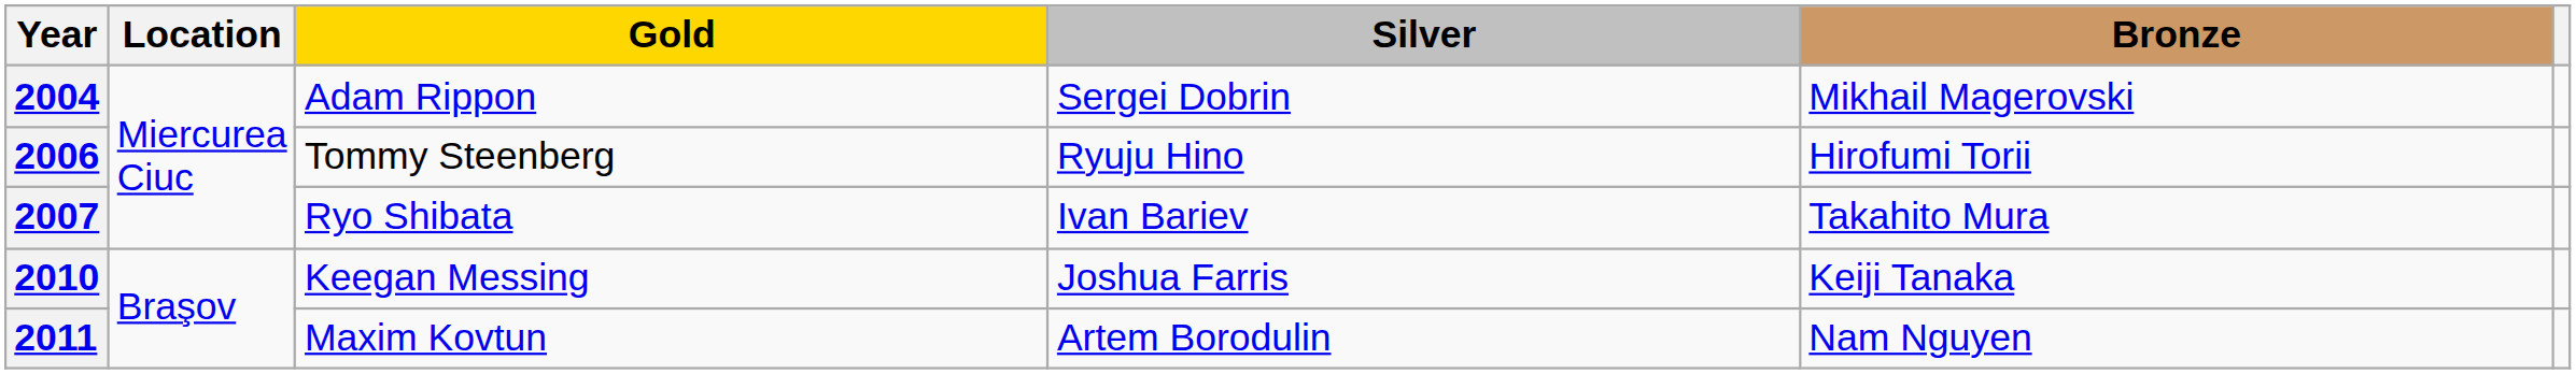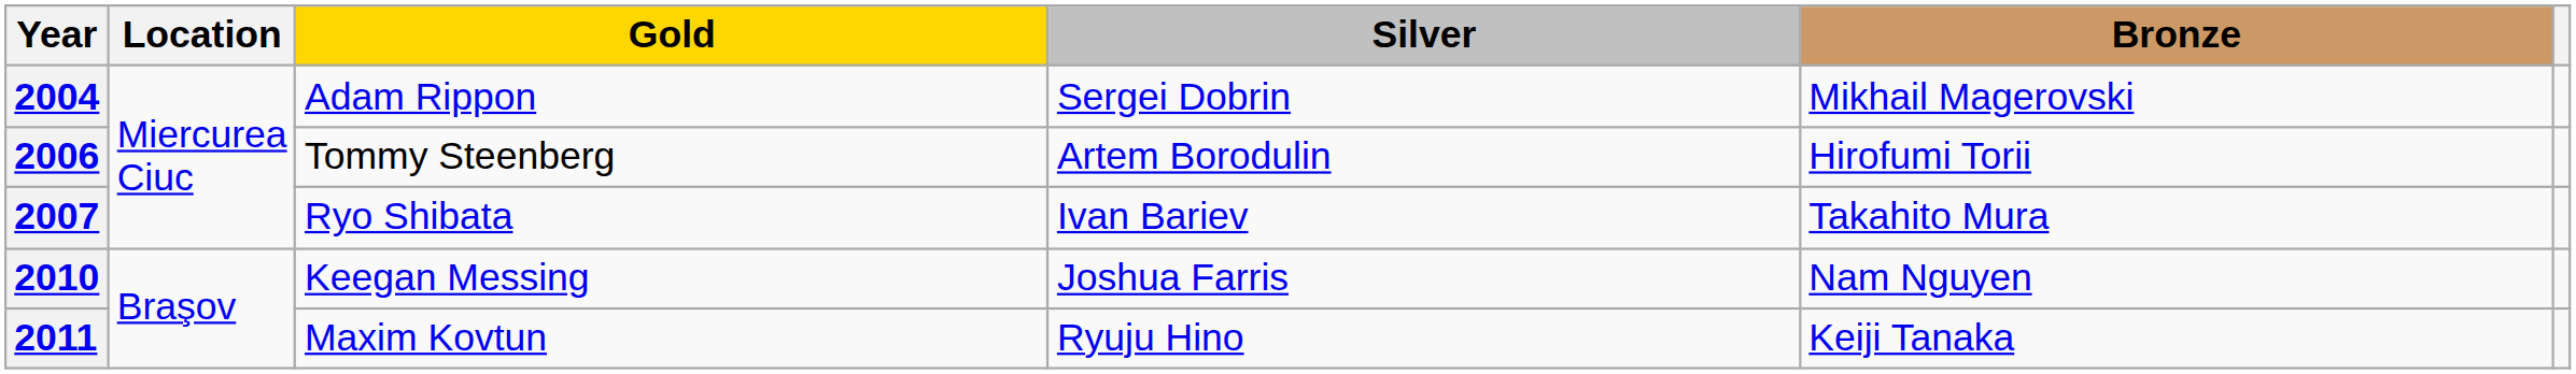2006 | Silver: Ryuju Hino -> Artem Borodulin
2010 | Bronze: Keiji Tanaka -> Nam Nguyen
2011 | Silver: Artem Borodulin -> Ryuju Hino
2011 | Bronze: Nam Nguyen -> Keiji Tanaka
